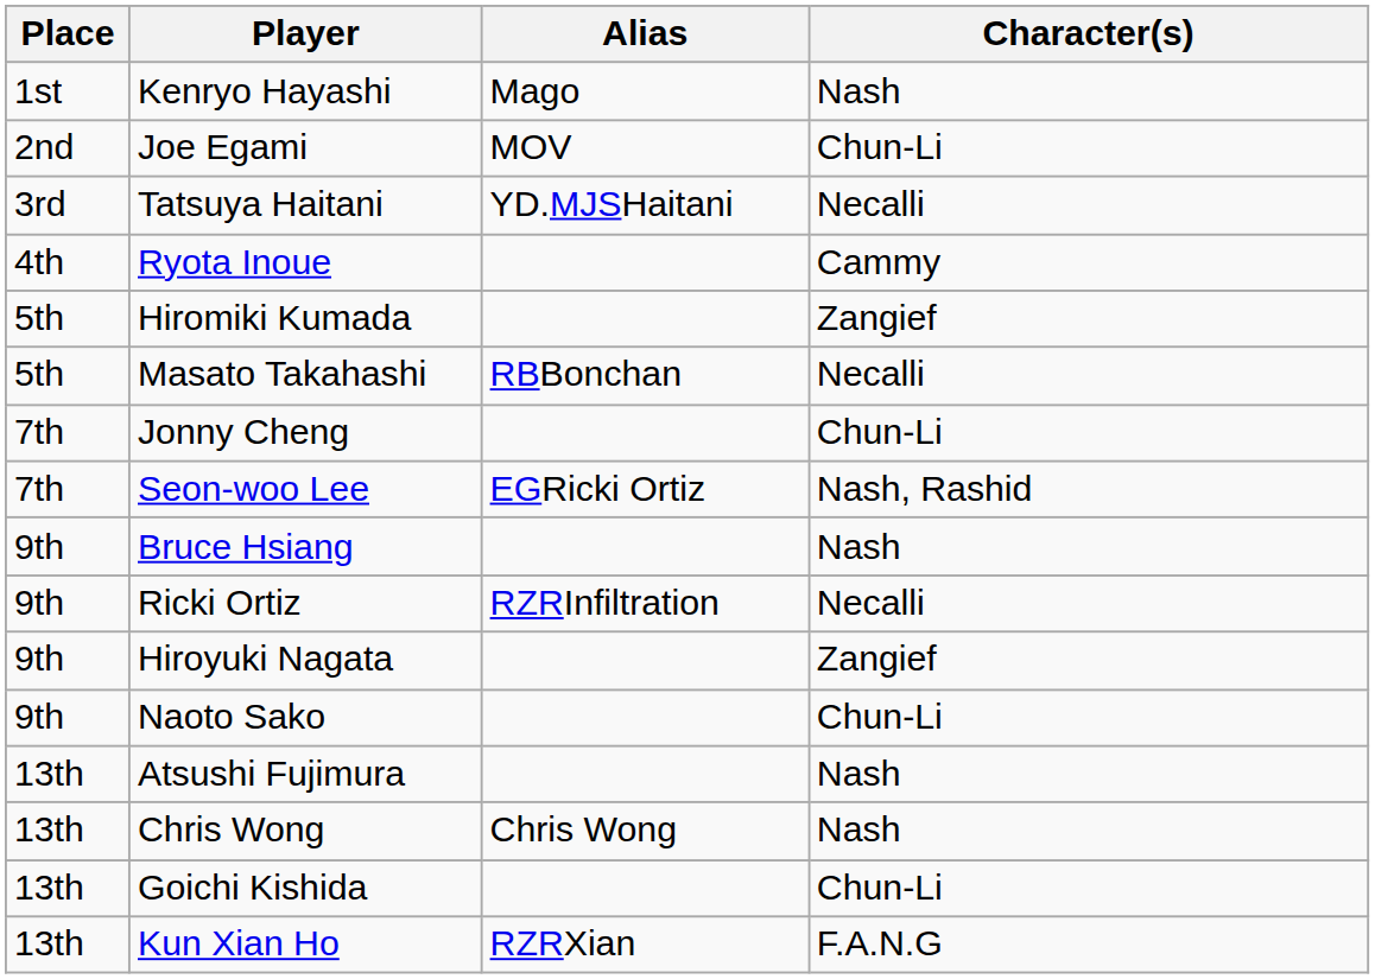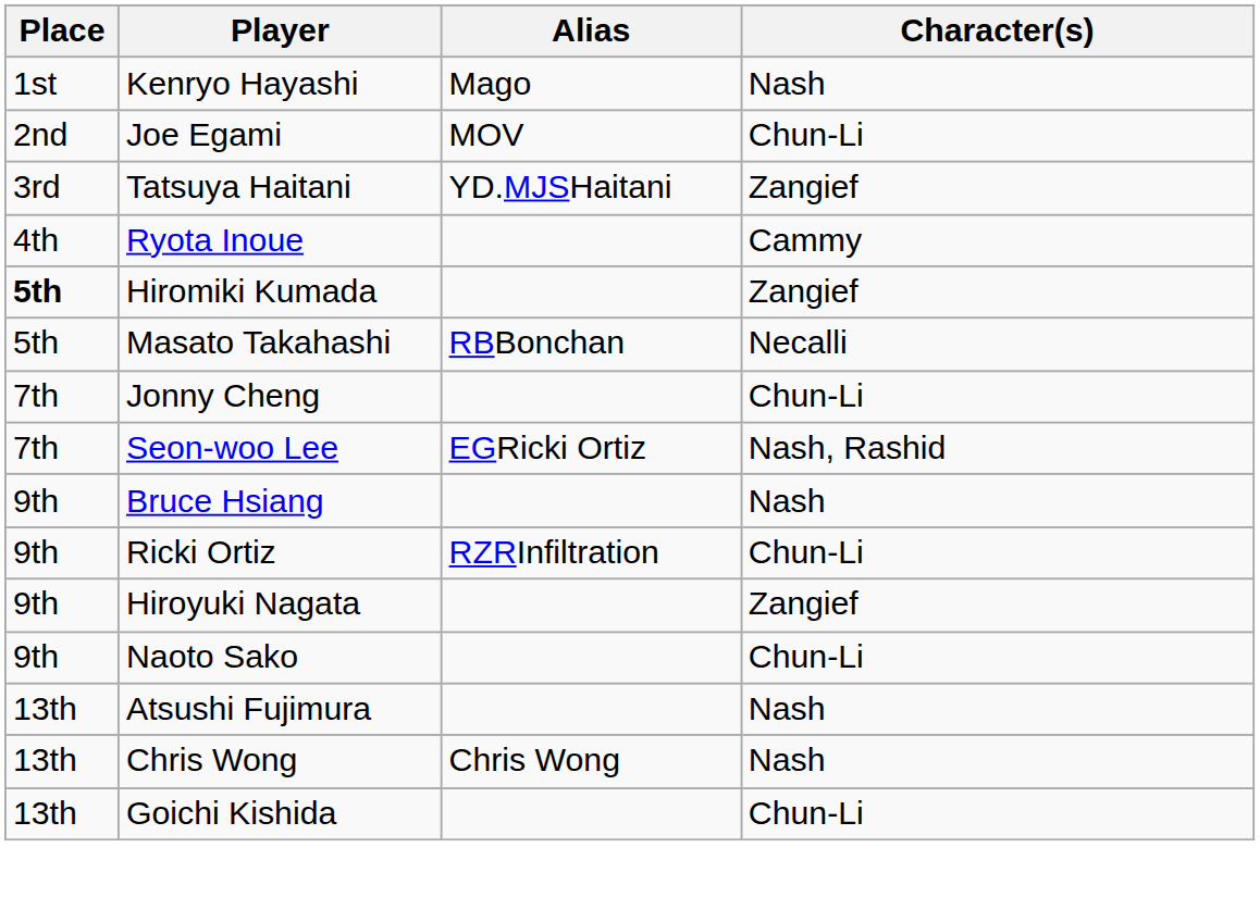Tatsuya Haitani | Character(s): Necalli -> Zangief
Hiromiki Kumada | Place: normal -> bold
Ricki Ortiz | Character(s): Necalli -> Chun-Li
- row: 13th | Kun Xian Ho | RZRXian | F.A.N.G
